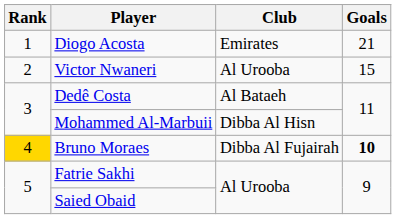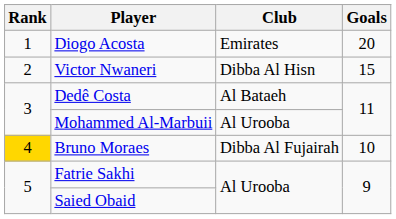Diogo Acosta | Goals: 21 -> 20
Victor Nwaneri | Club: Al Urooba -> Dibba Al Hisn
Mohammed Al-Marbuii | Club: Dibba Al Hisn -> Al Urooba
Bruno Moraes | Goals: bold -> normal
